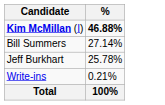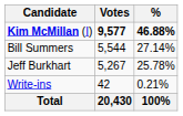+ column: Votes | 9,577 | 5,544 | 5,267 | 42 | 20,430
